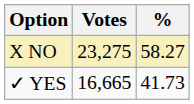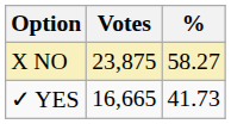X NO | Votes: 23,275 -> 23,875
